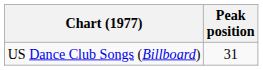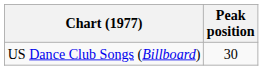US Dance Club Songs (Billboard) | Peak position: 31 -> 30
